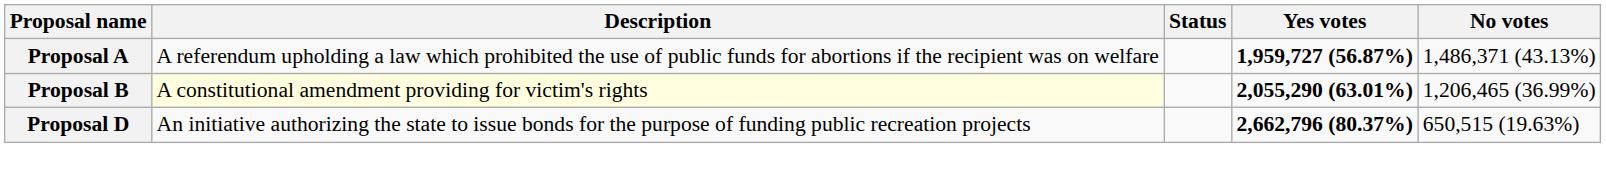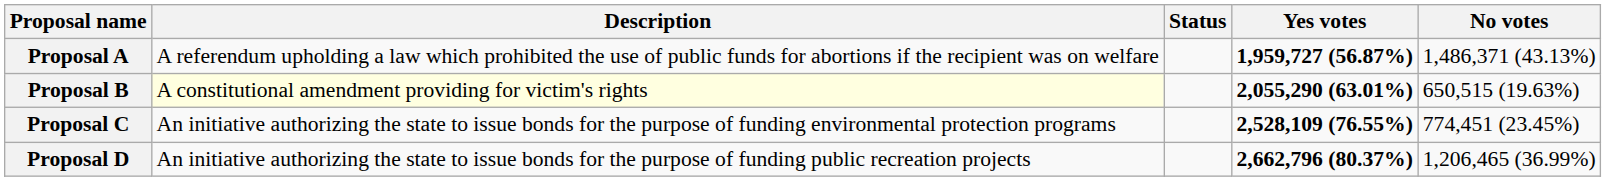Proposal B | No votes: 1,206,465 (36.99%) -> 650,515 (19.63%)
+ row: Proposal C | An initiative authorizing the state to issue bonds for the purpose of funding environmental protection programs | 2,528,109 (76.55%) | 774,451 (23.45%)
Proposal D | No votes: 650,515 (19.63%) -> 1,206,465 (36.99%)
